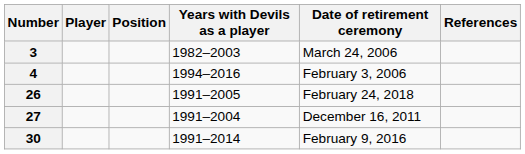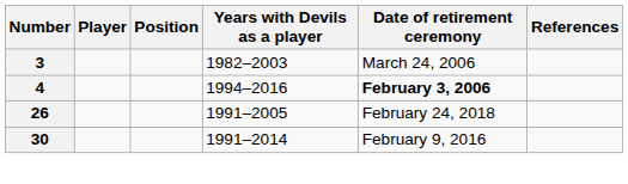4 | Date of retirement ceremony: normal -> bold
- row: 27 | 1991–2004 | December 16, 2011
